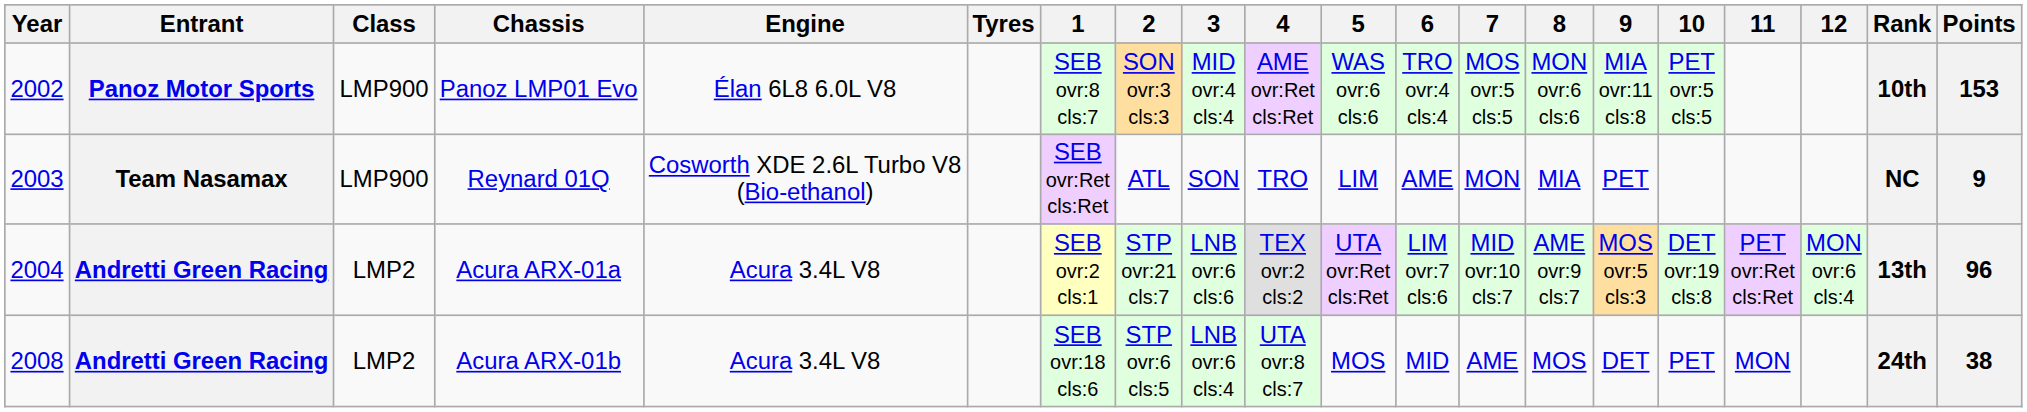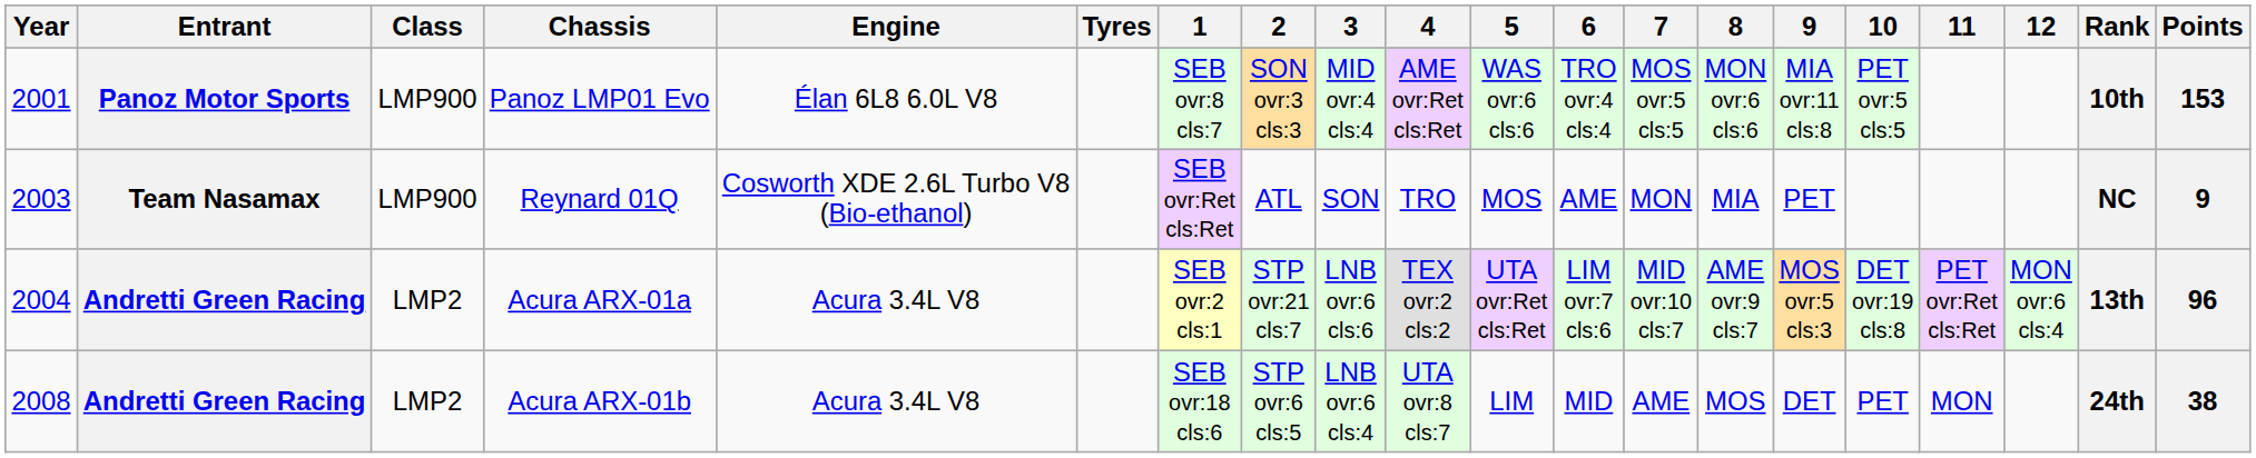Panoz LMP01 Evo | Year: 2002 -> 2001
Reynard 01Q | 5: LIM -> MOS
Acura ARX-01b | 5: MOS -> LIM
